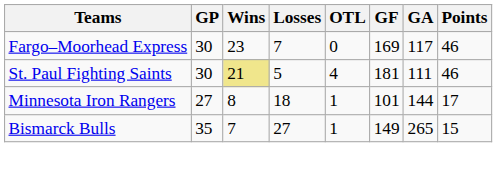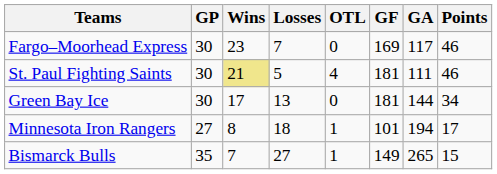+ row: Green Bay Ice | 30 | 17 | 13 | 0 | 181 | 144 | 34
Minnesota Iron Rangers | GA: 144 -> 194
